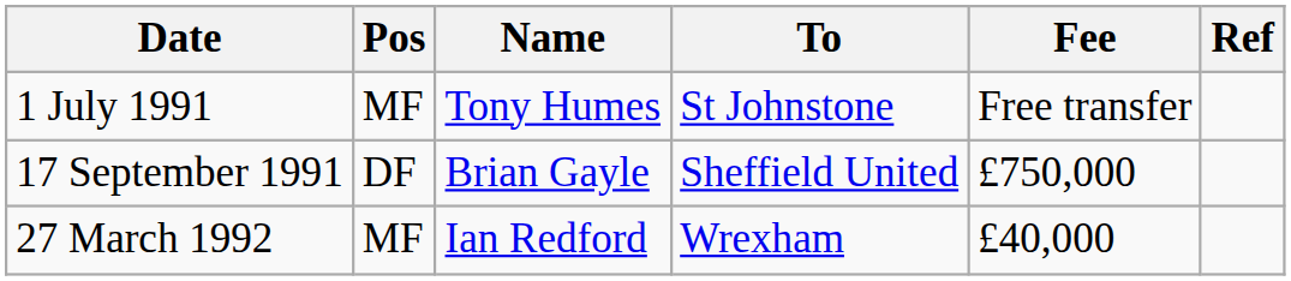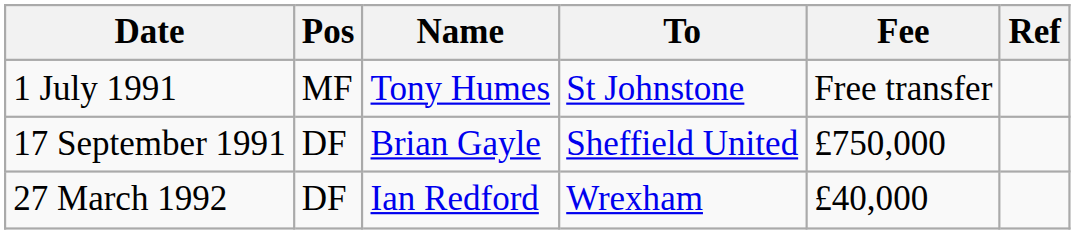27 March 1992 | Pos: MF -> DF
